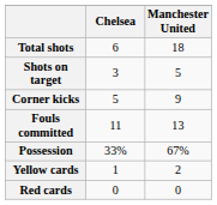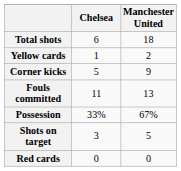rows swapped: Shots on target <-> Yellow cards
